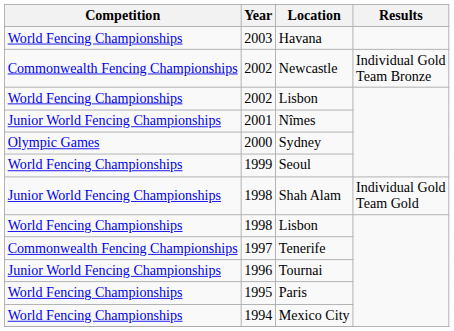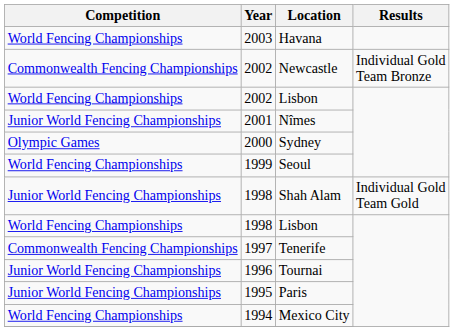Paris | Competition: World Fencing Championships -> Junior World Fencing Championships
